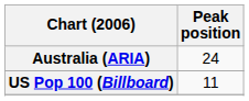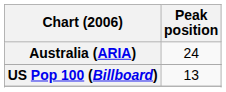US Pop 100 (Billboard) | Peak position: 11 -> 13
